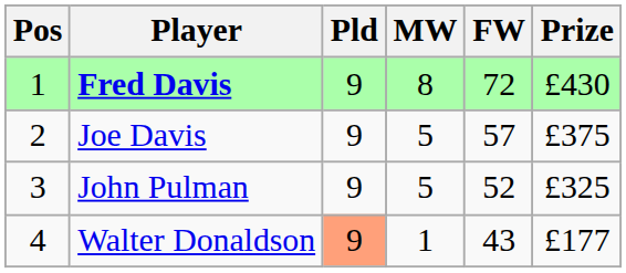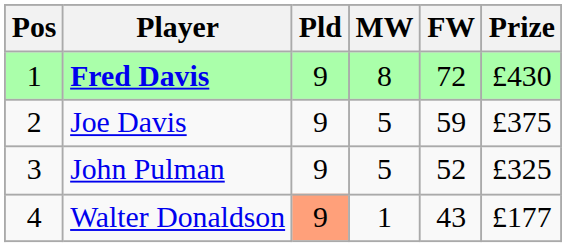Joe Davis | FW: 57 -> 59
